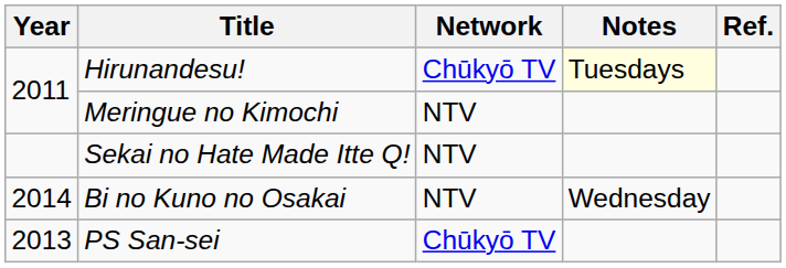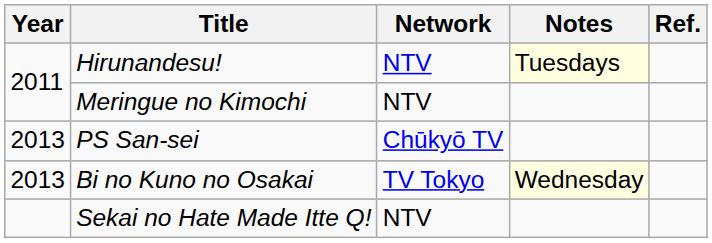Hirunandesu! | Network: Chūkyō TV -> NTV
rows swapped: PS San-sei <-> Sekai no Hate Made Itte Q!
Bi no Kuno no Osakai | Year: 2014 -> 2013
Bi no Kuno no Osakai | Network: NTV -> TV Tokyo
Bi no Kuno no Osakai | Notes: no background -> lightyellow background
